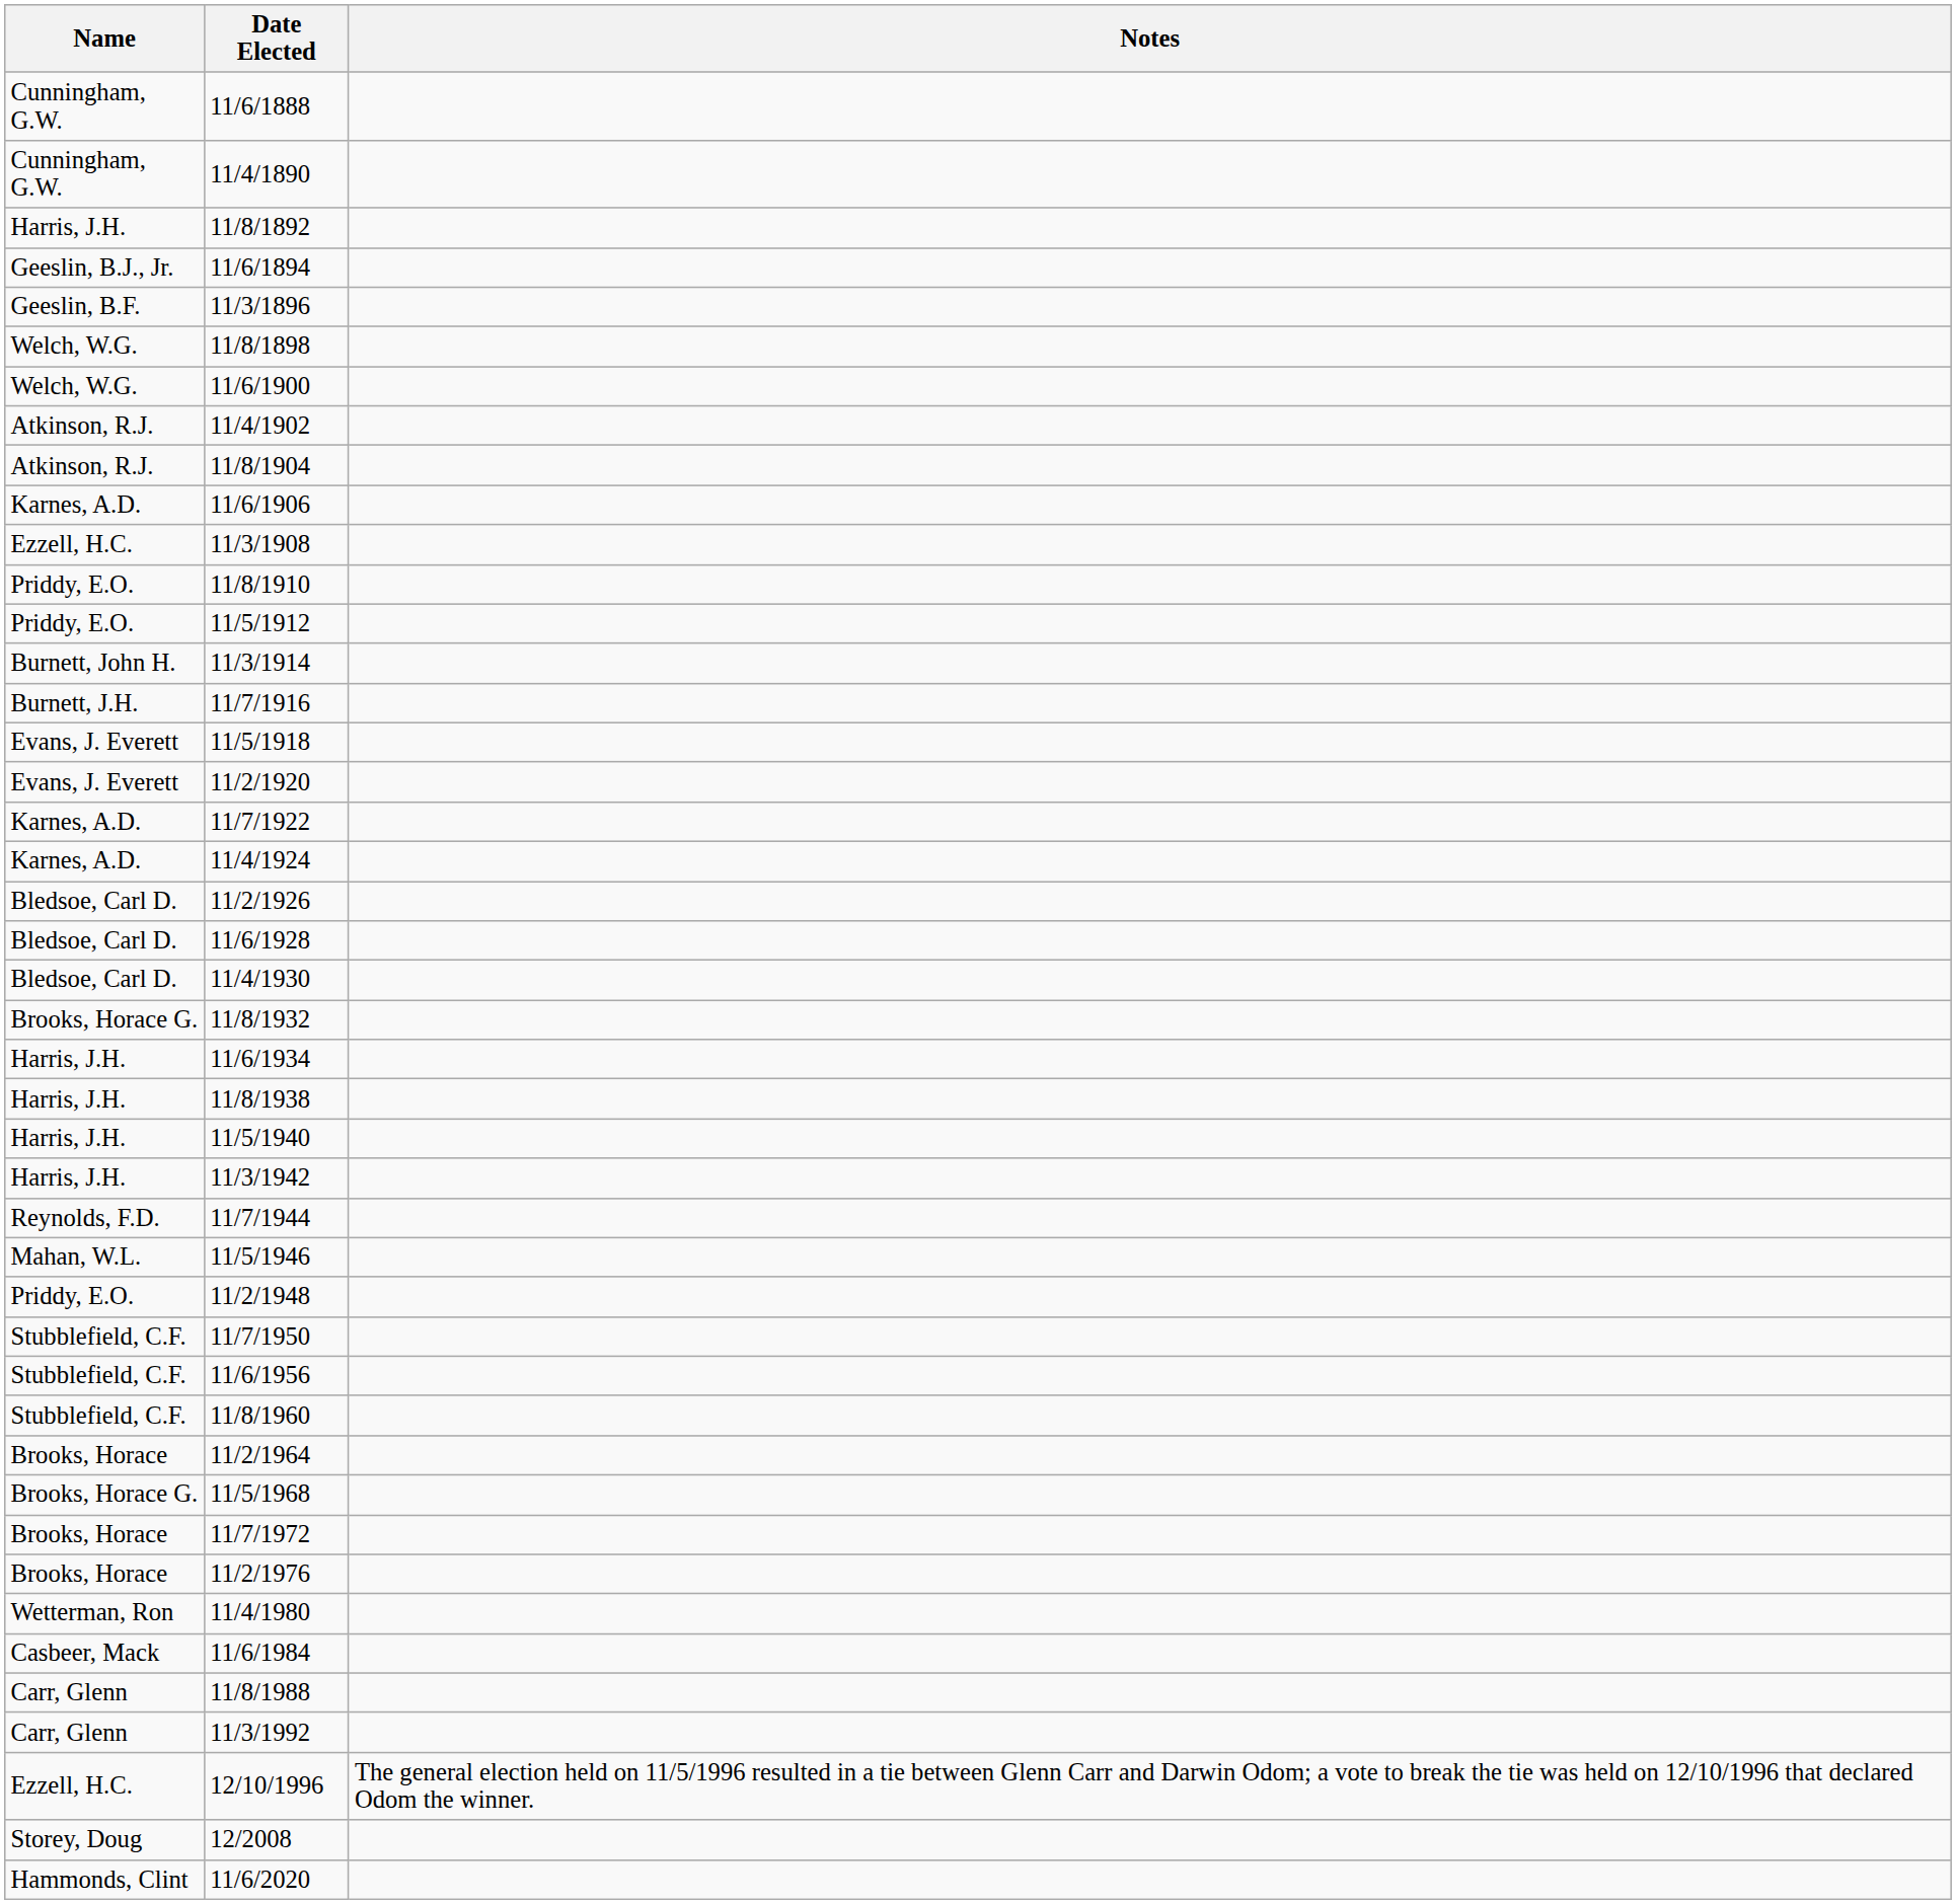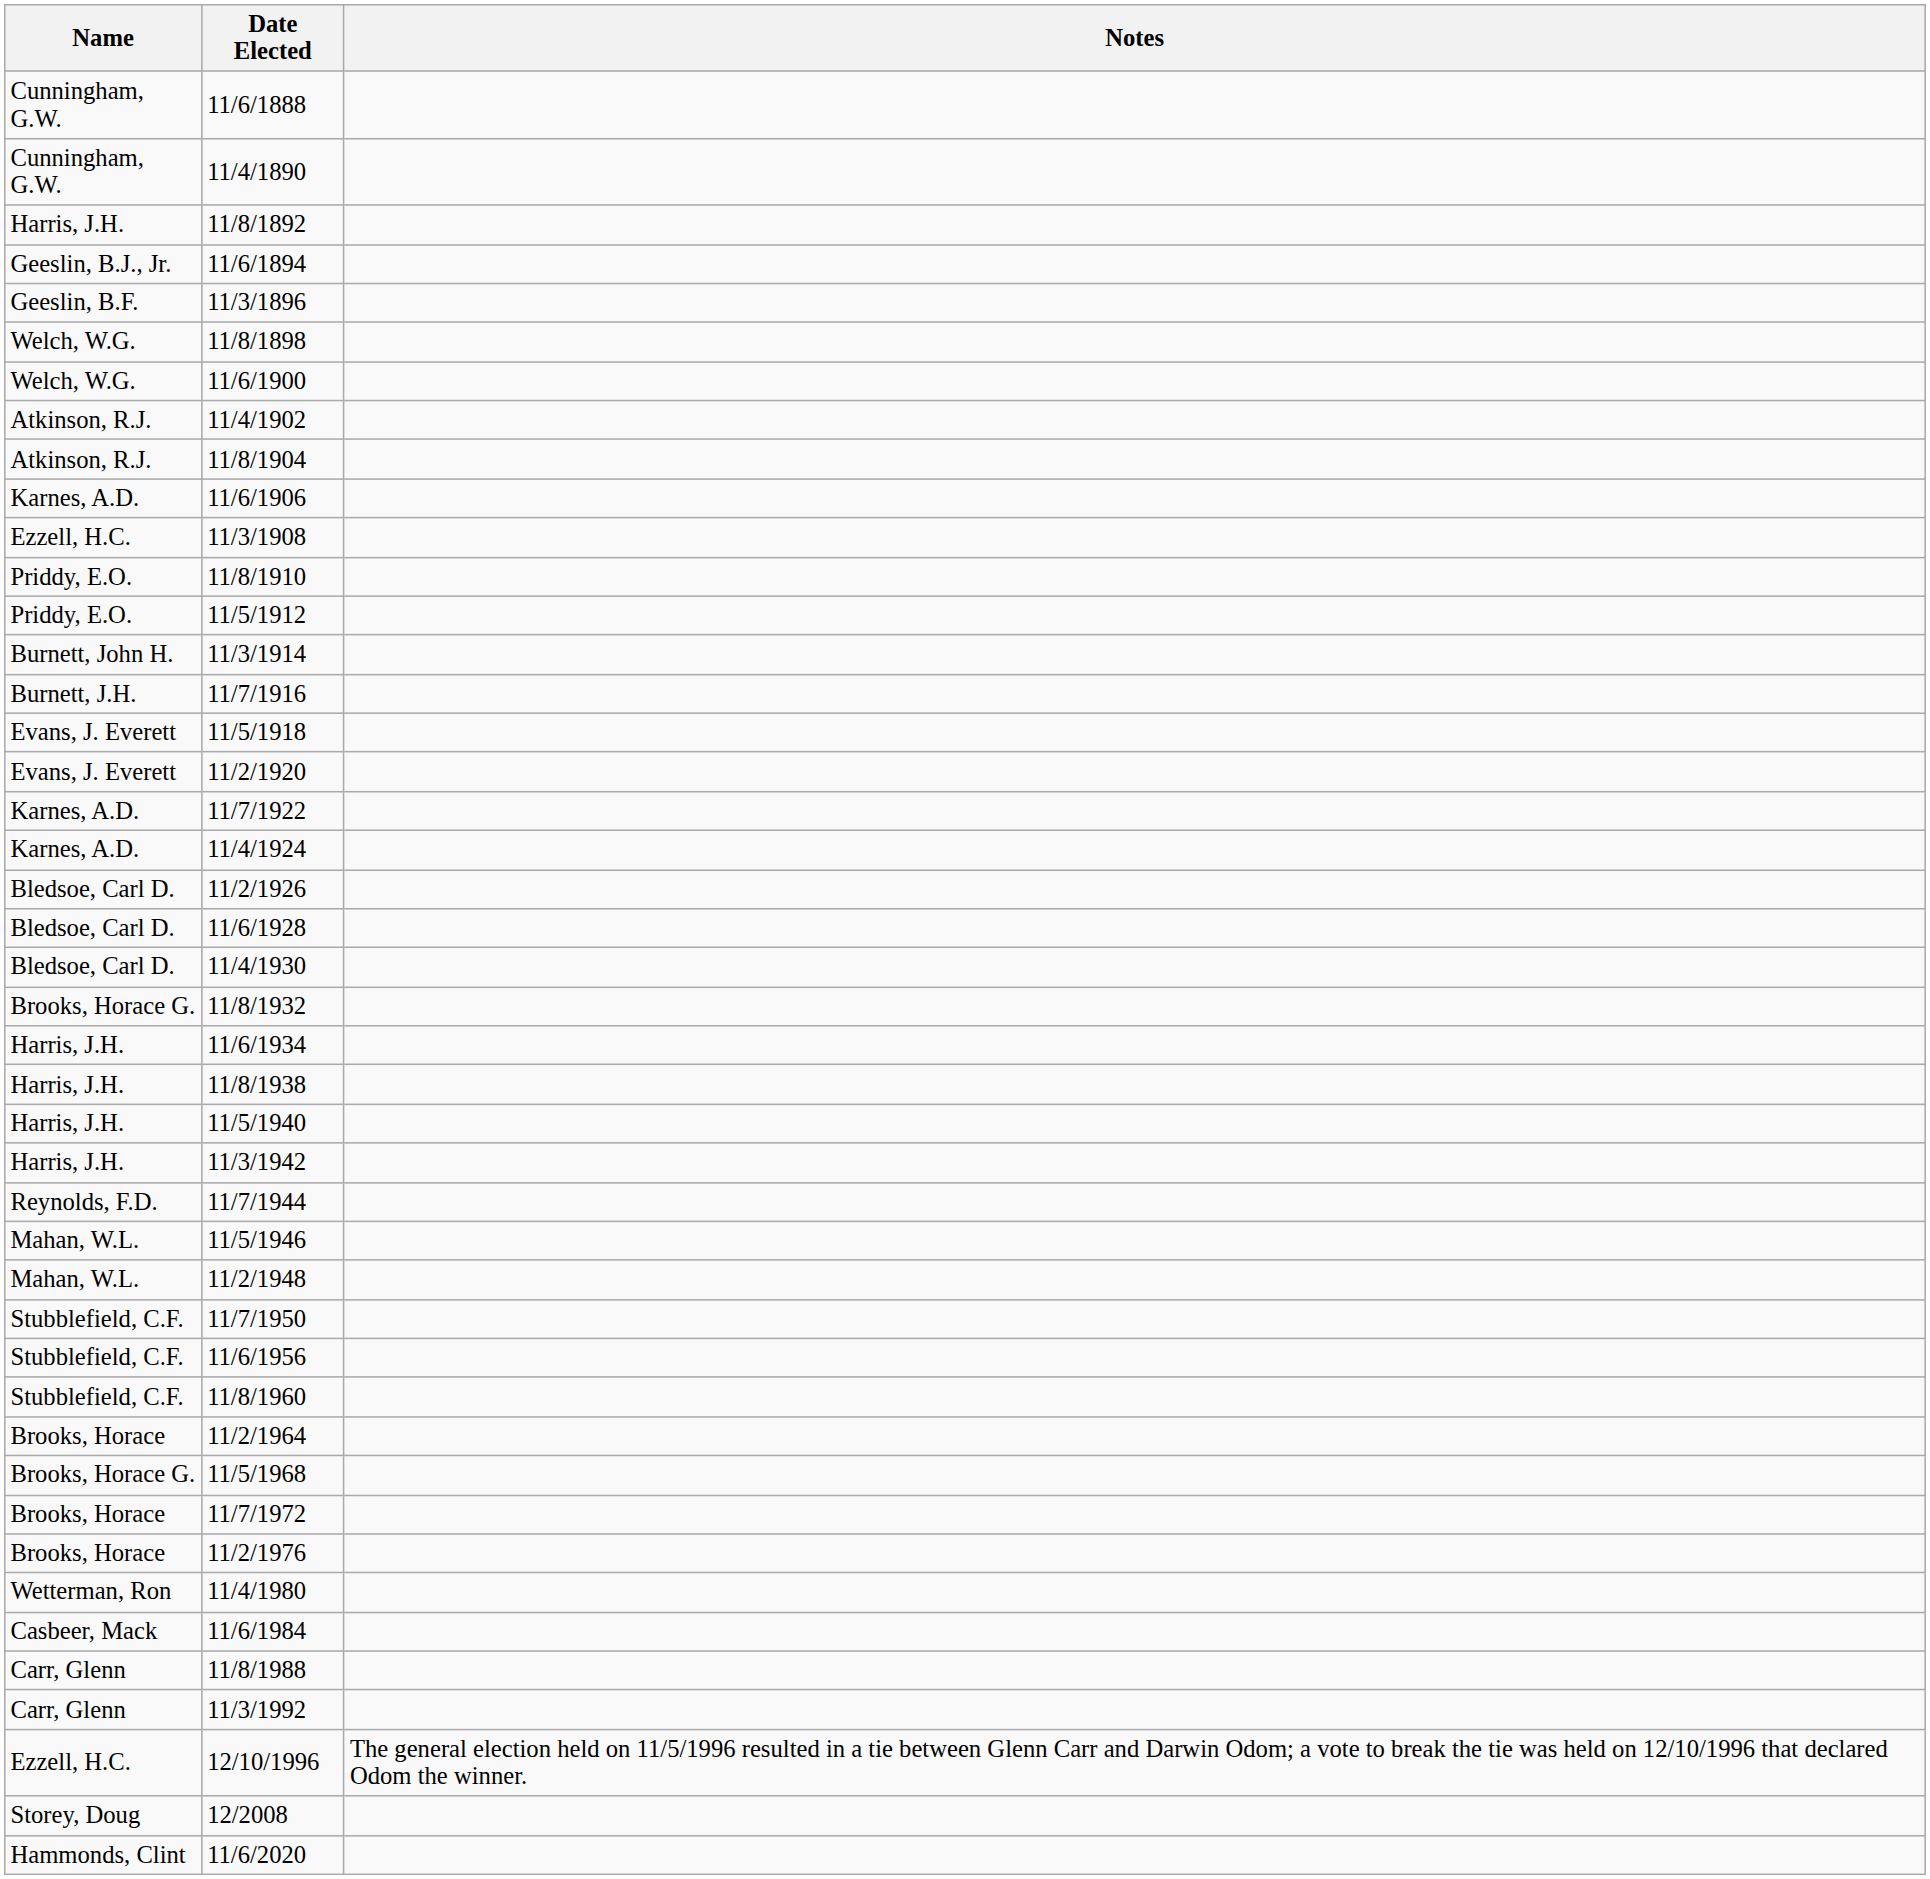11/2/1948 | Name: Priddy, E.O. -> Mahan, W.L.
